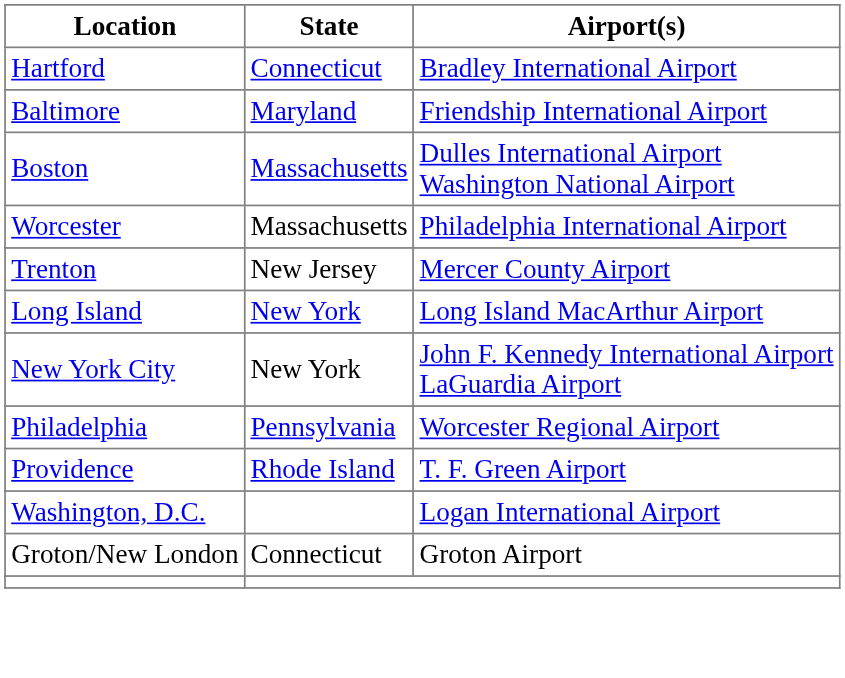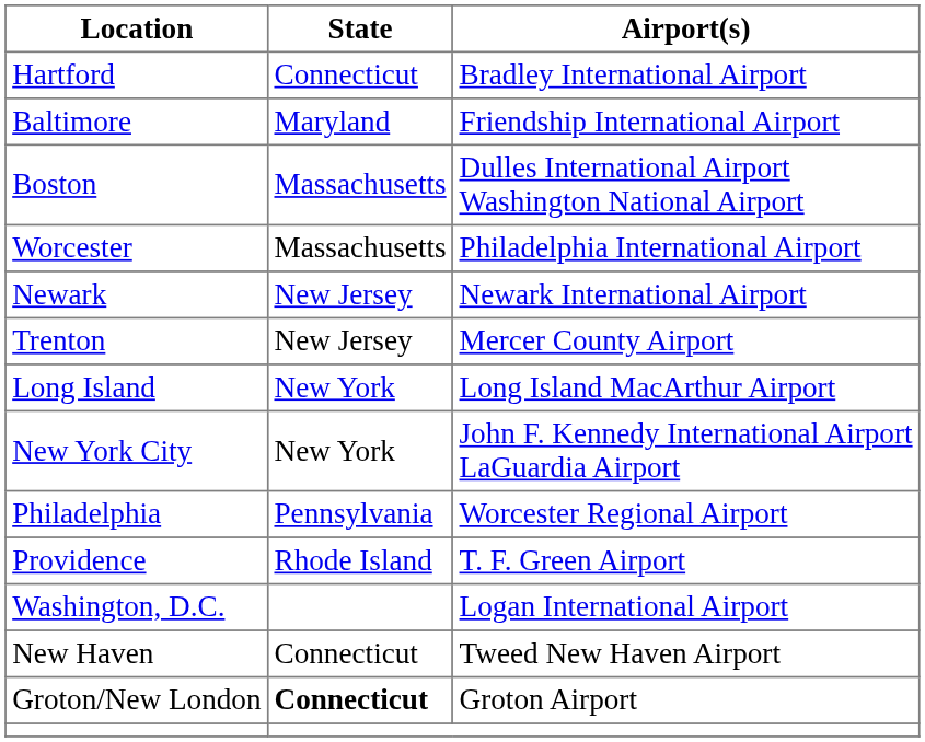+ row: Newark | New Jersey | Newark International Airport
+ row: New Haven | Connecticut | Tweed New Haven Airport
Groton/New London | State: normal -> bold
